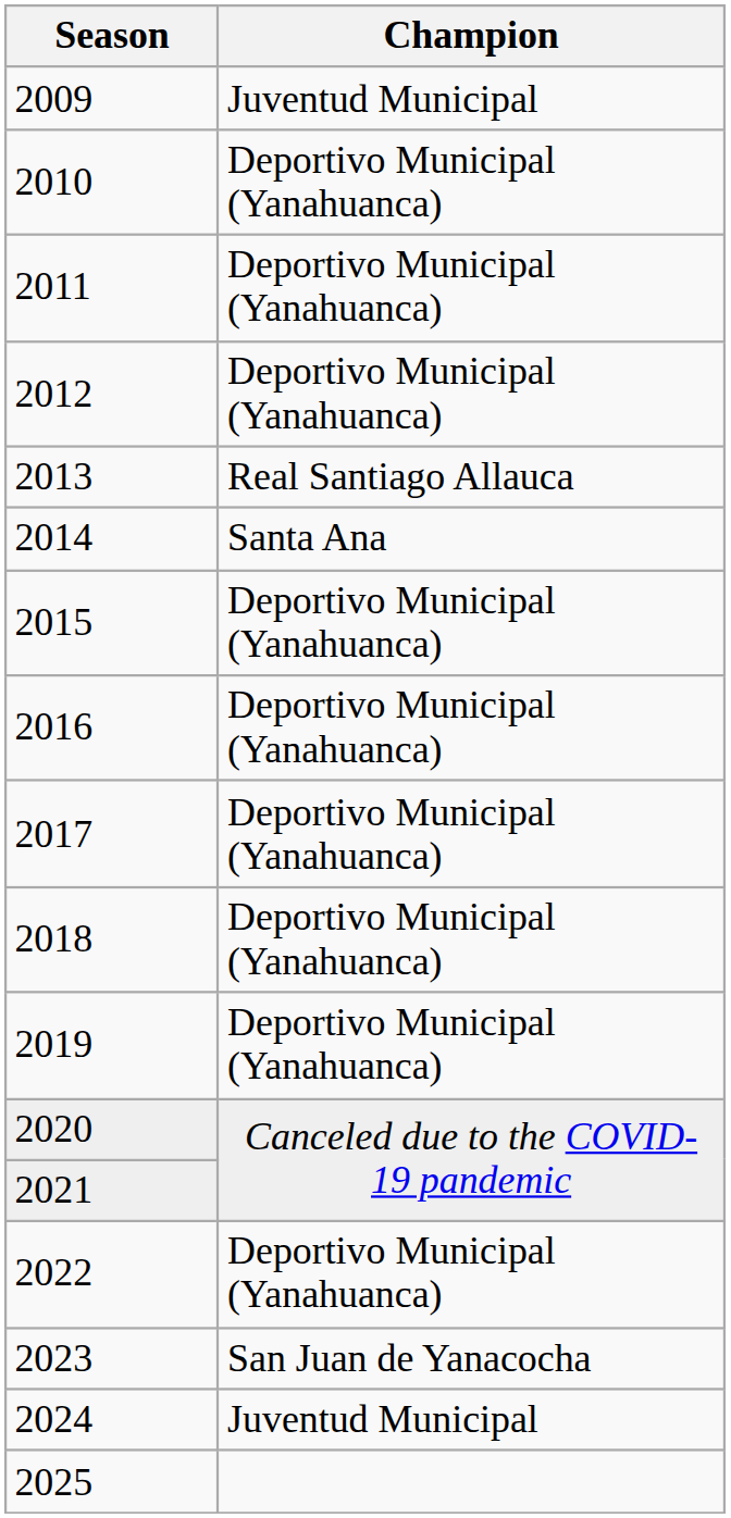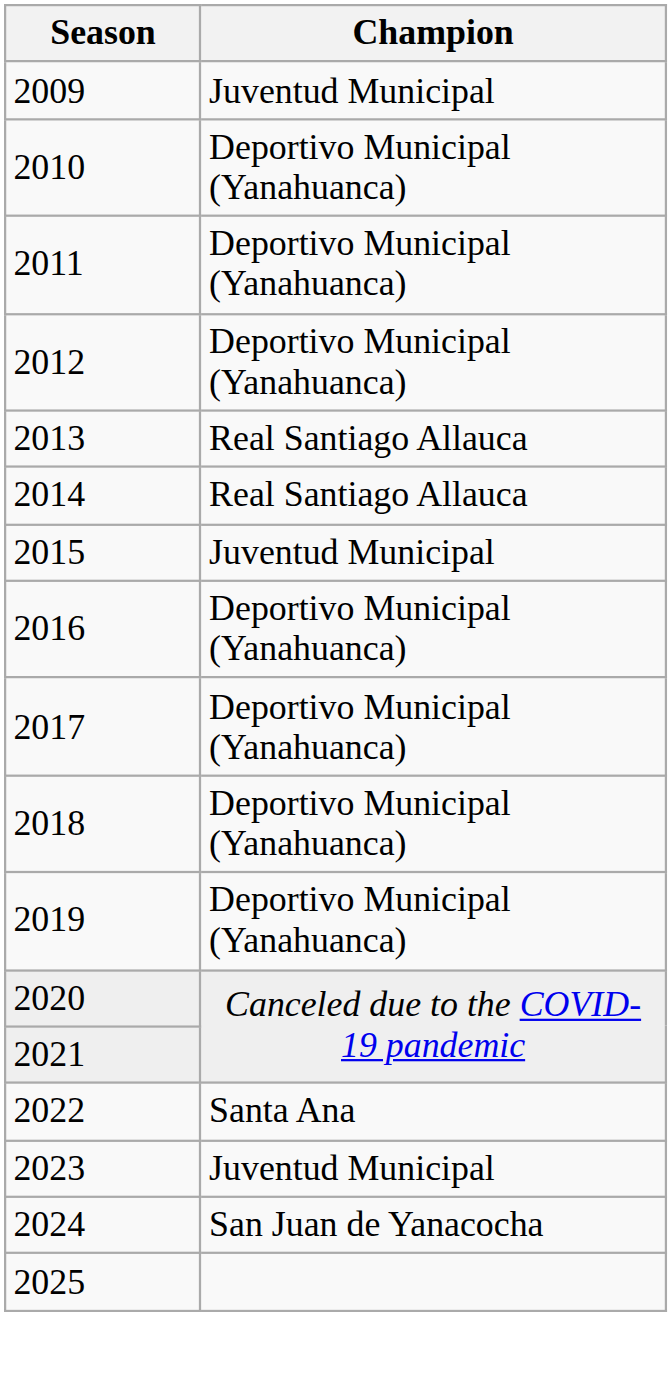2014 | Champion: Santa Ana -> Real Santiago Allauca
2015 | Champion: Deportivo Municipal (Yanahuanca) -> Juventud Municipal
2022 | Champion: Deportivo Municipal (Yanahuanca) -> Santa Ana
2023 | Champion: San Juan de Yanacocha -> Juventud Municipal
2024 | Champion: Juventud Municipal -> San Juan de Yanacocha
